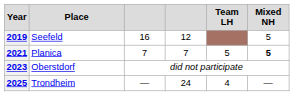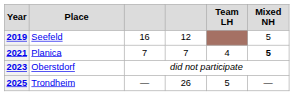2021 | Team LH: 5 -> 4
2025 | column 4: 24 -> 26
2025 | Team LH: 4 -> 5
